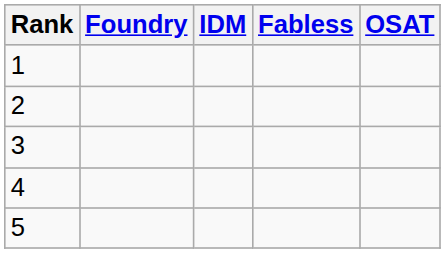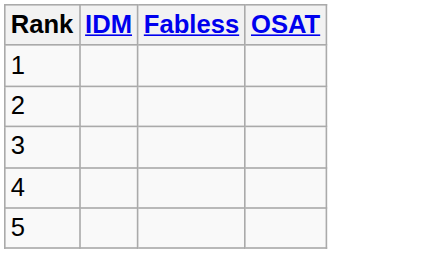- column: Foundry
